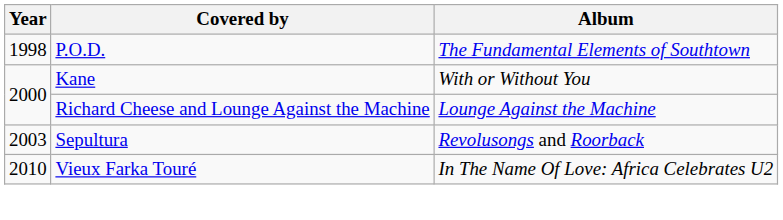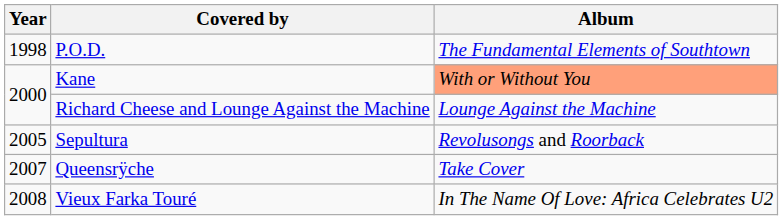Kane | Album: no background -> lightsalmon background
Sepultura | Year: 2003 -> 2005
+ row: 2007 | Queensrÿche | Take Cover
Vieux Farka Touré | Year: 2010 -> 2008
